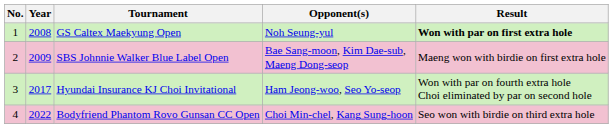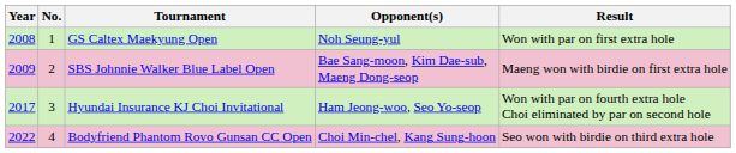columns swapped: No. <-> Year
GS Caltex Maekyung Open | Result: bold -> normal
